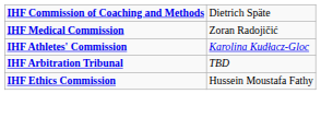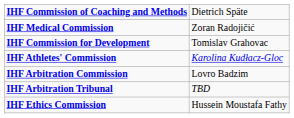+ row: IHF Commission for Development | Tomislav Grahovac
+ row: IHF Arbitration Commission | Lovro Badzim
